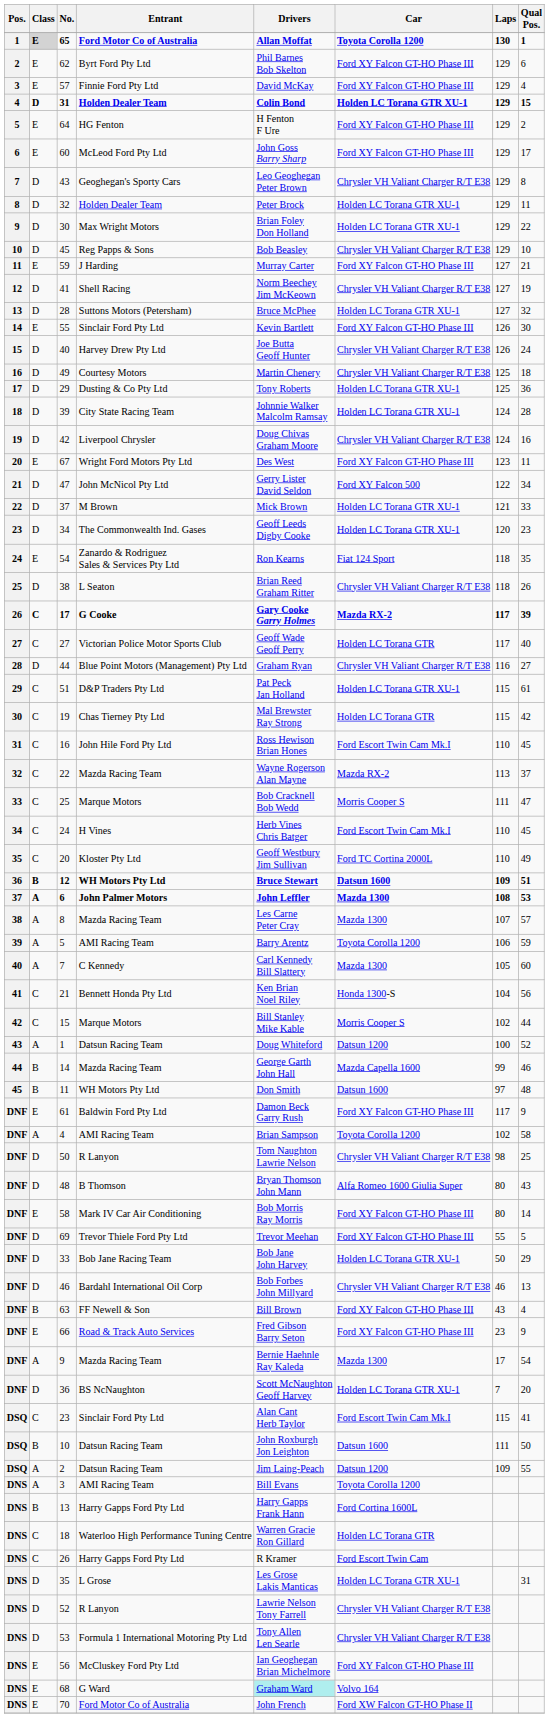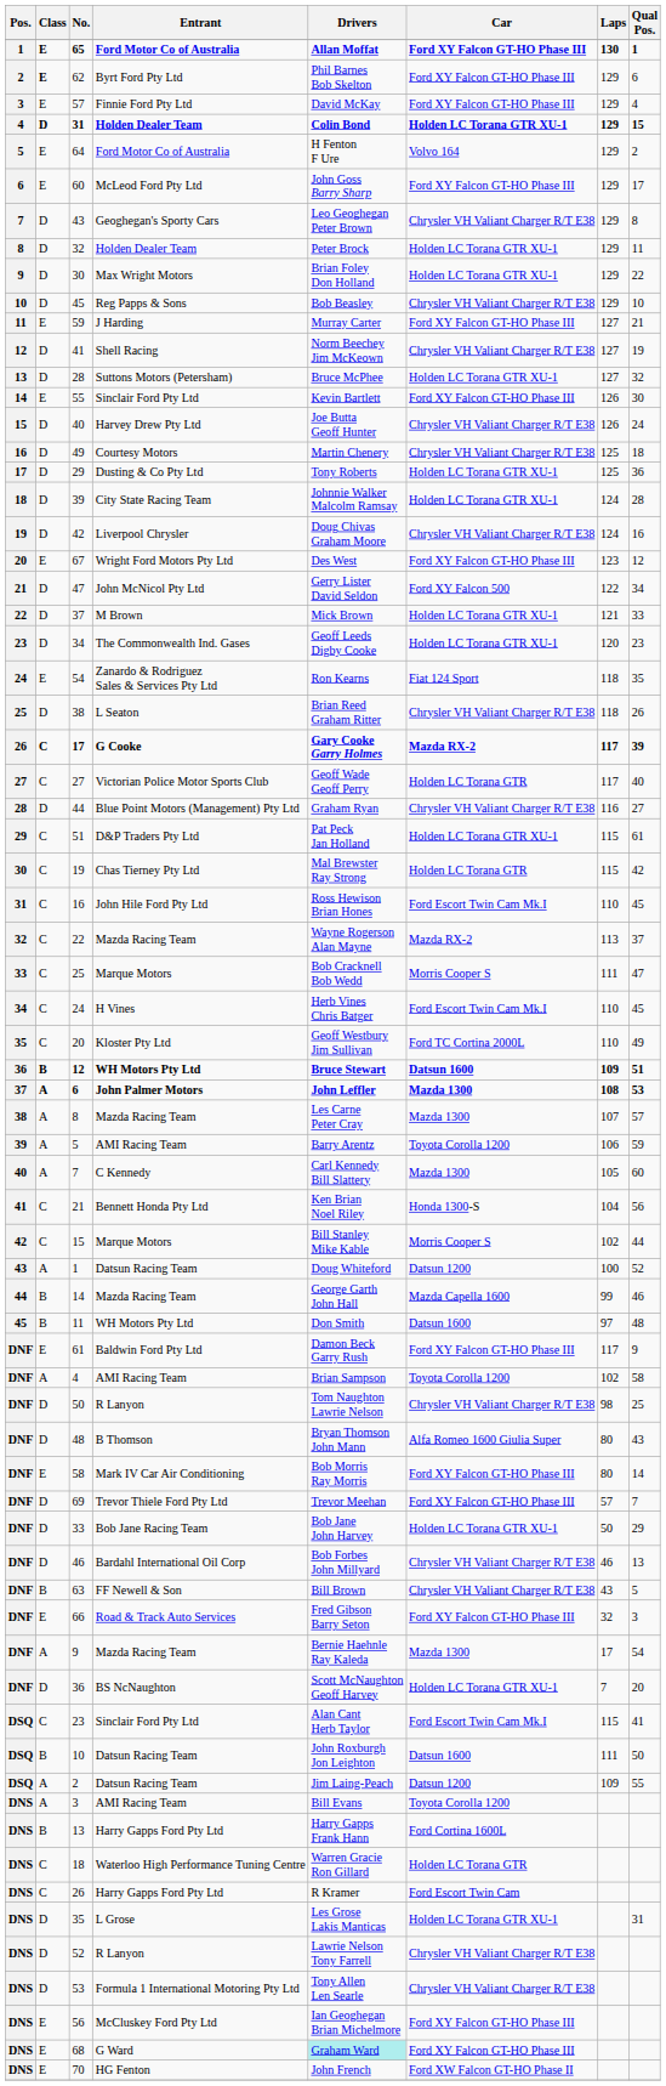65 | Class: lightgrey background -> no background
65 | Car: Toyota Corolla 1200 -> Ford XY Falcon GT-HO Phase III
62 | Class: normal -> bold
64 | Entrant: HG Fenton -> Ford Motor Co of Australia
64 | Car: Ford XY Falcon GT-HO Phase III -> Volvo 164
67 | Qual Pos.: 11 -> 12
69 | Laps: 55 -> 57
69 | Qual Pos.: 5 -> 7
63 | Car: Ford XY Falcon GT-HO Phase III -> Chrysler VH Valiant Charger R/T E38
63 | Qual Pos.: 4 -> 5
66 | Laps: 23 -> 32
66 | Qual Pos.: 9 -> 3
68 | Car: Volvo 164 -> Ford XY Falcon GT-HO Phase III
70 | Entrant: Ford Motor Co of Australia -> HG Fenton
